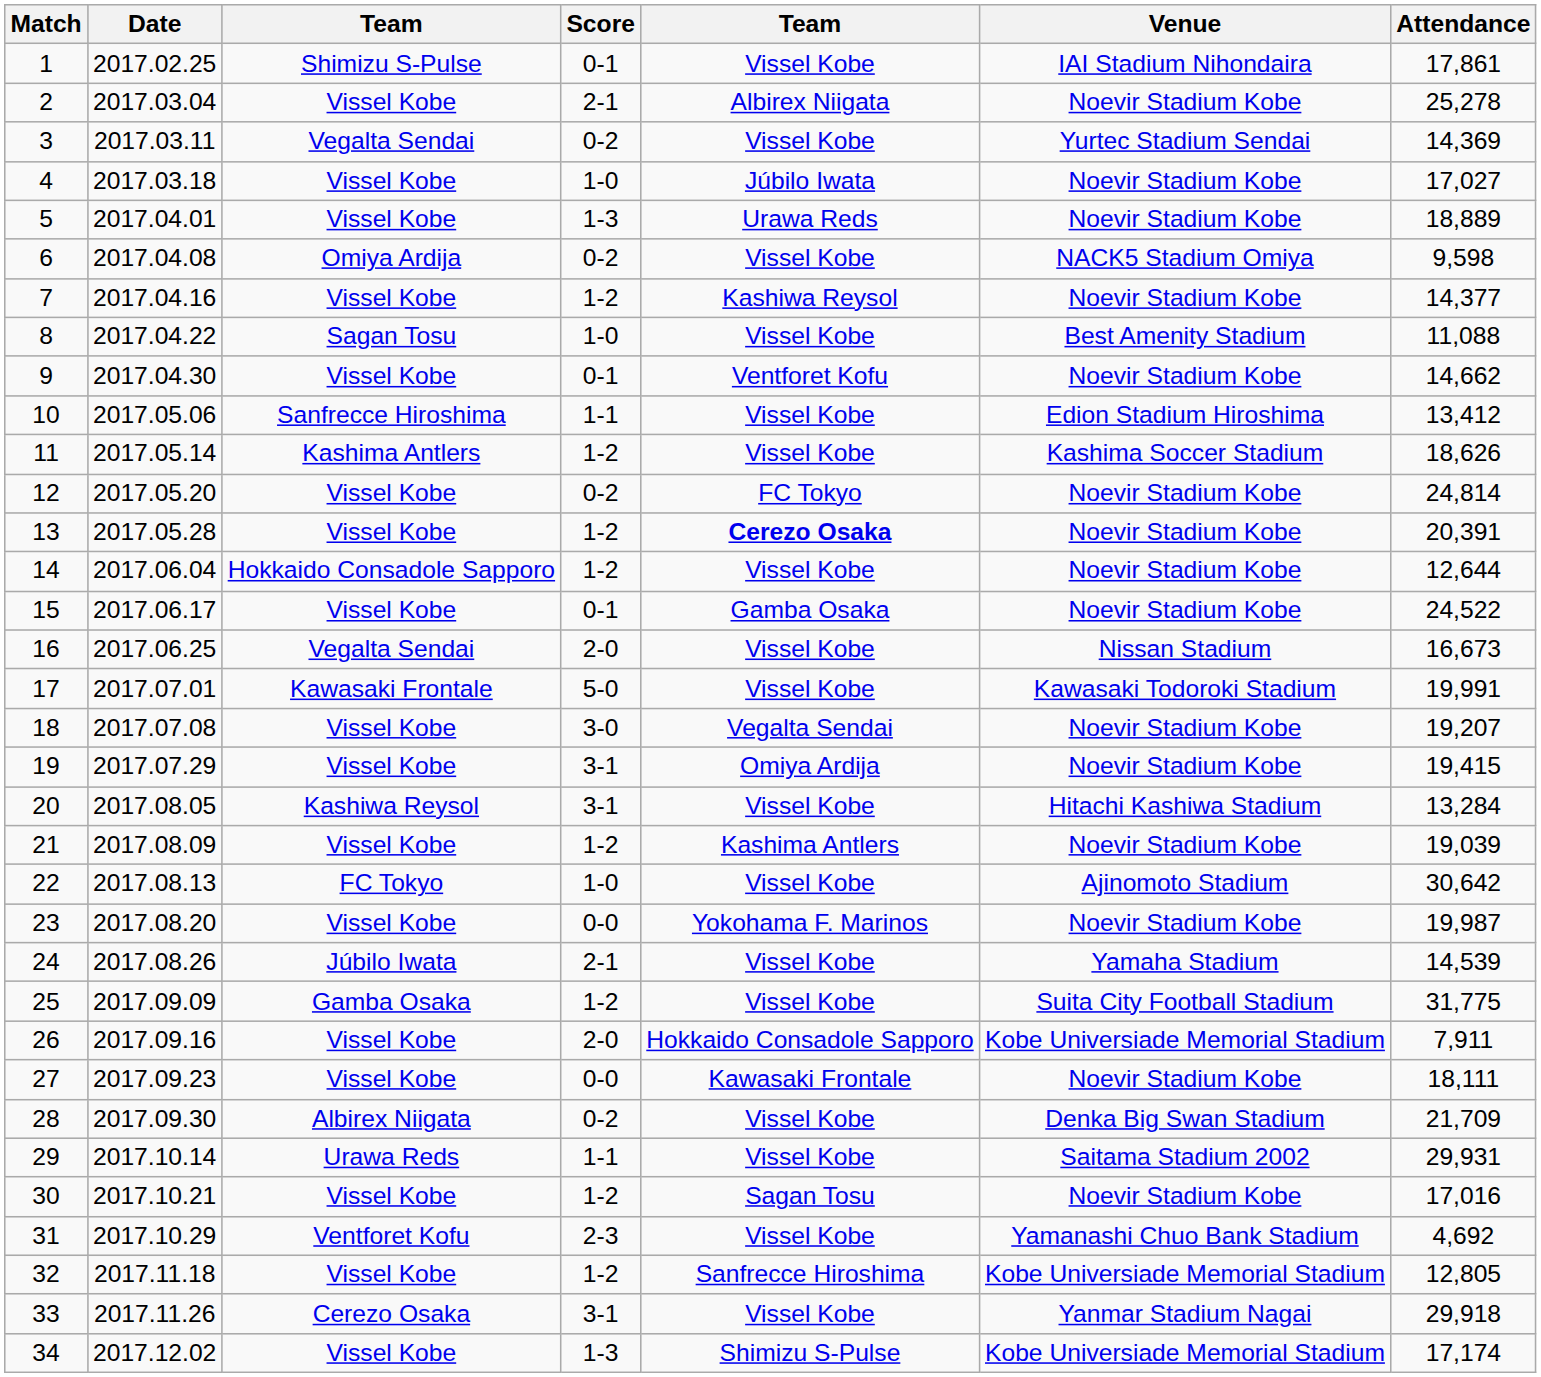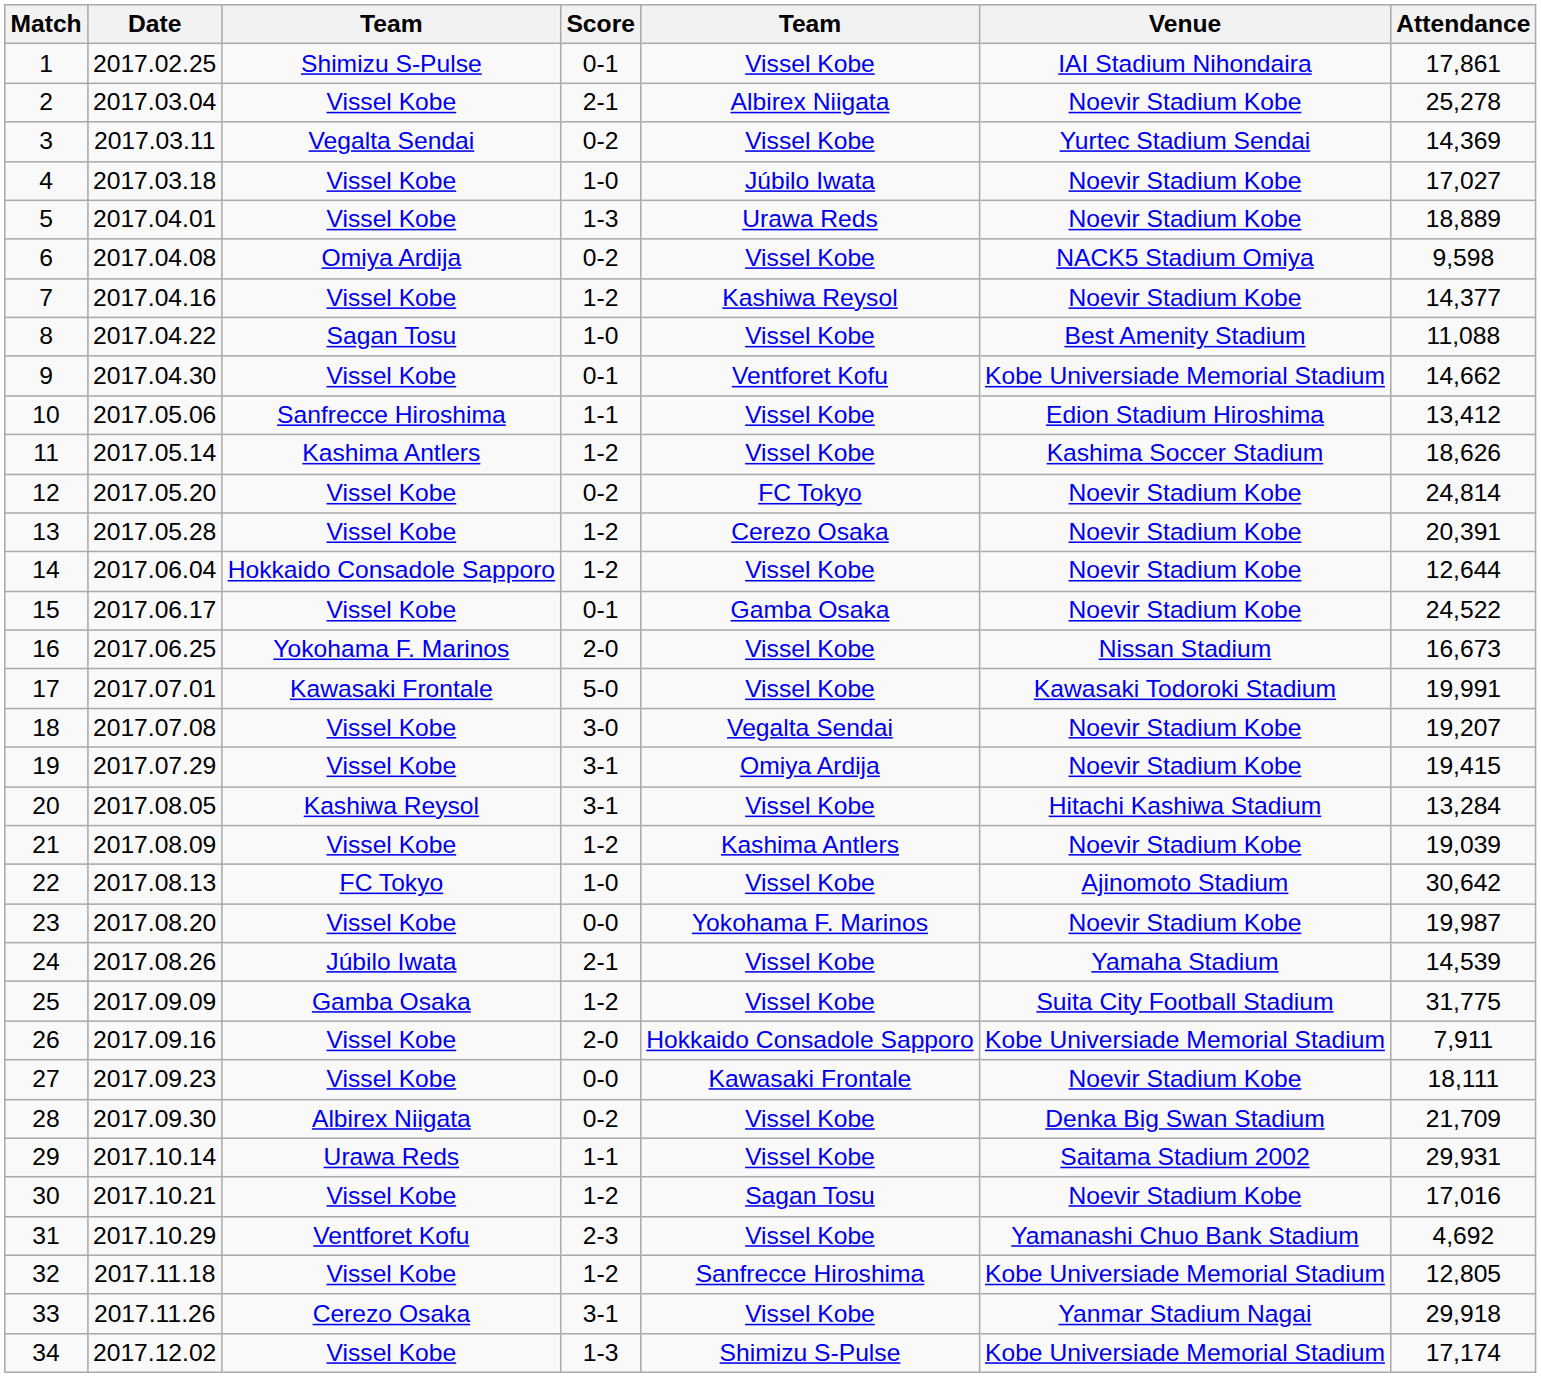9 | Venue: Noevir Stadium Kobe -> Kobe Universiade Memorial Stadium
13 | column 5: bold -> normal
16 | column 3: Vegalta Sendai -> Yokohama F. Marinos
